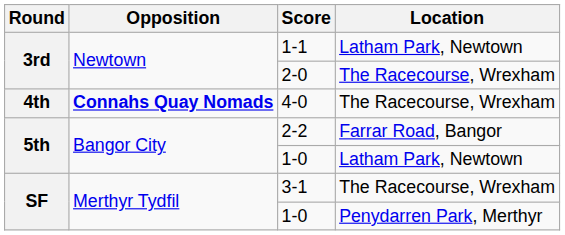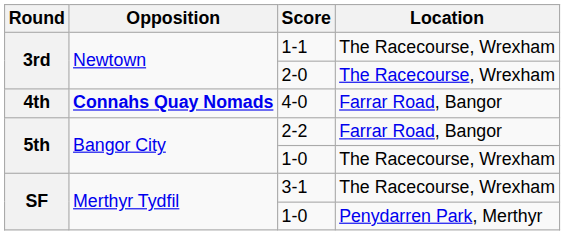1-1 | Location: Latham Park, Newtown -> The Racecourse, Wrexham
4-0 | Location: The Racecourse, Wrexham -> Farrar Road, Bangor
5th / 1-0 | Location: Latham Park, Newtown -> The Racecourse, Wrexham
